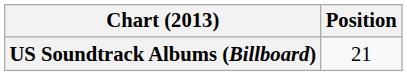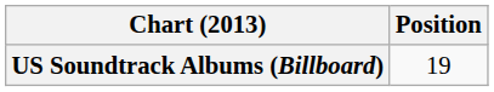US Soundtrack Albums (Billboard) | Position: 21 -> 19
